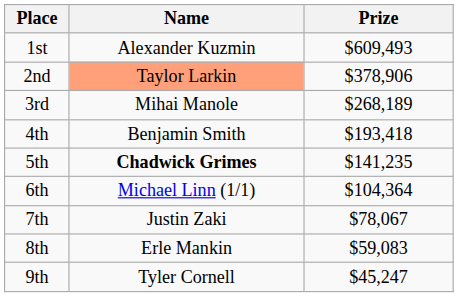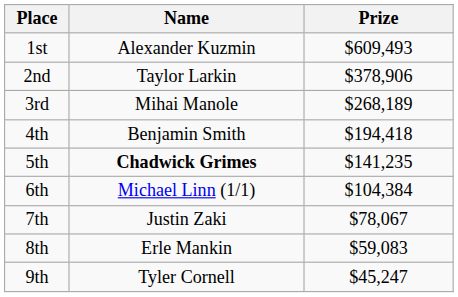2nd | Name: lightsalmon background -> no background
4th | Prize: $193,418 -> $194,418
6th | Prize: $104,364 -> $104,384
